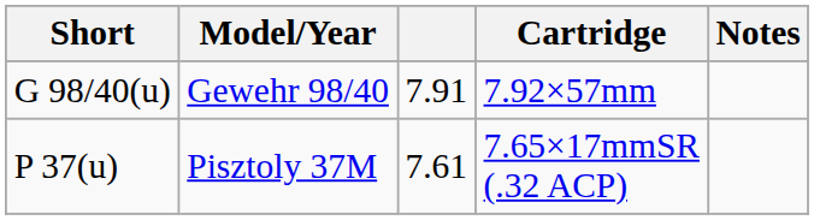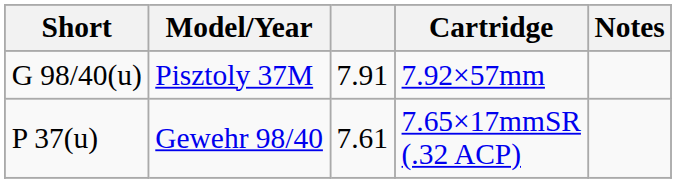G 98/40(u) | Model/Year: Gewehr 98/40 -> Pisztoly 37M
P 37(u) | Model/Year: Pisztoly 37M -> Gewehr 98/40
